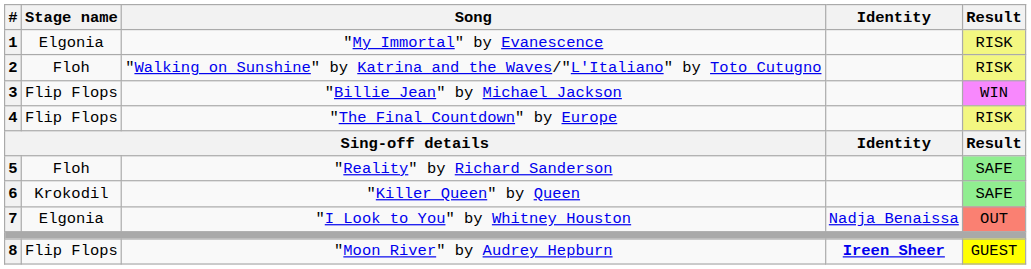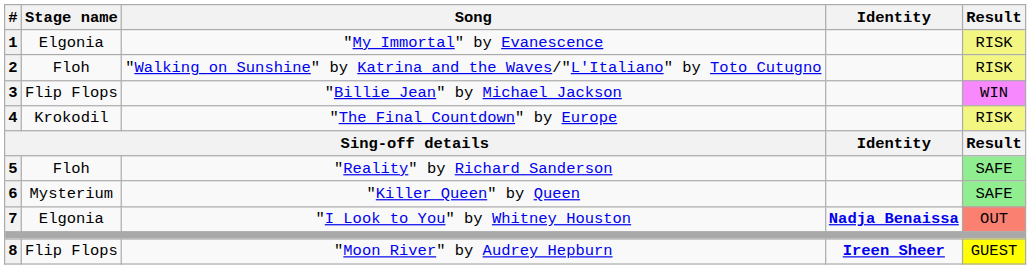"The Final Countdown" by Europe | Stage name: Flip Flops -> Krokodil
"Killer Queen" by Queen | Stage name: Krokodil -> Mysterium
"I Look to You" by Whitney Houston | Identity: normal -> bold
